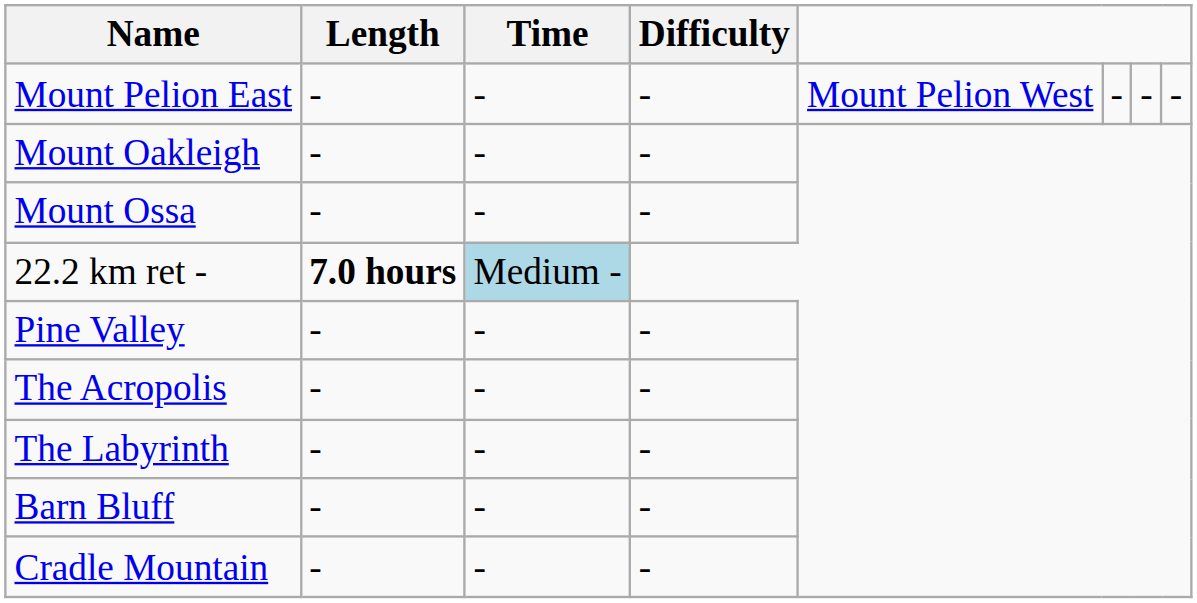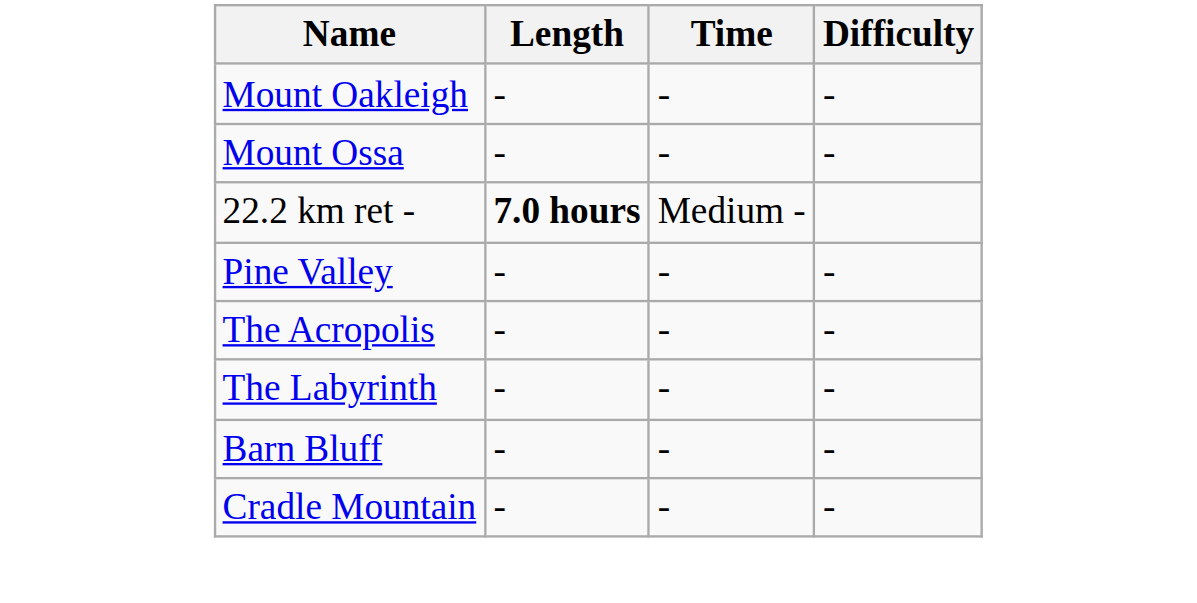- row: Mount Pelion East | - | - | - | Mount Pelion West | - | - | -
22.2 km ret - | Time: lightblue background -> no background
